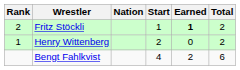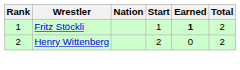Fritz Stöckli | Rank: 2 -> 1
Henry Wittenberg | Rank: 1 -> 2
- row: Bengt Fahlkvist | 4 | 2 | 6
